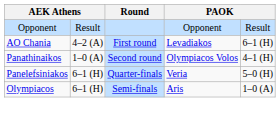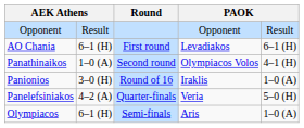AO Chania | column 2: 4–2 (A) -> 6–1 (H)
+ row: Panionios | 3–0 (H) | Round of 16 | Iraklis | 1–0 (A)
Panelefsiniakos | column 2: 6–1 (H) -> 4–2 (A)
